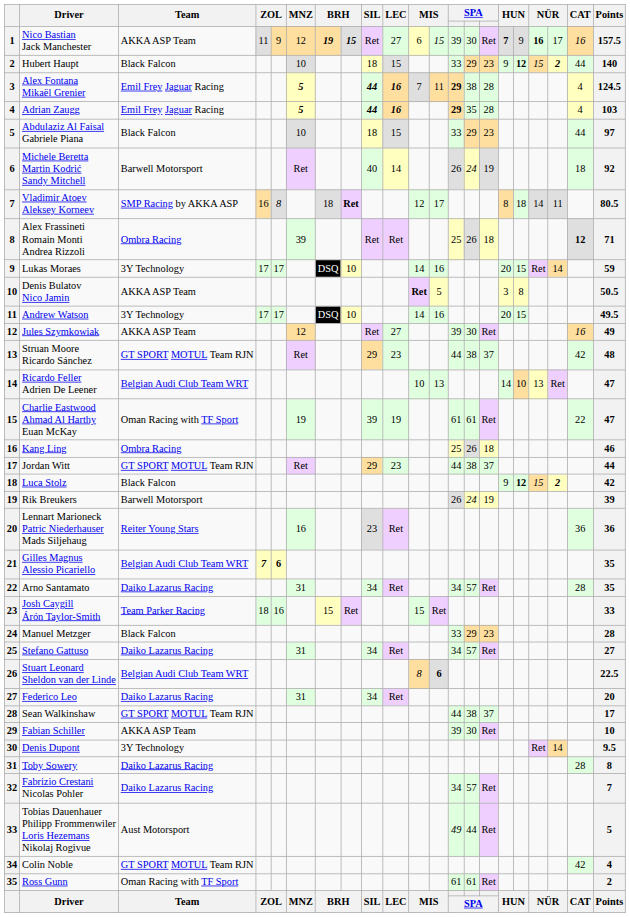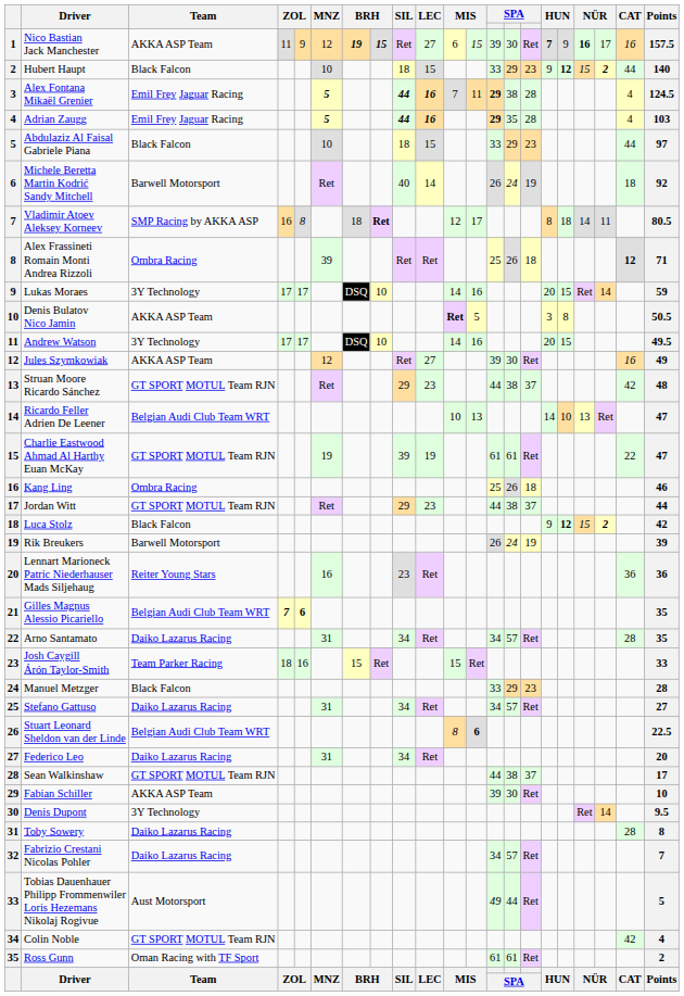Charlie Eastwood Ahmad Al Harthy Euan McKay | Team: Oman Racing with TF Sport -> GT SPORT MOTUL Team RJN
